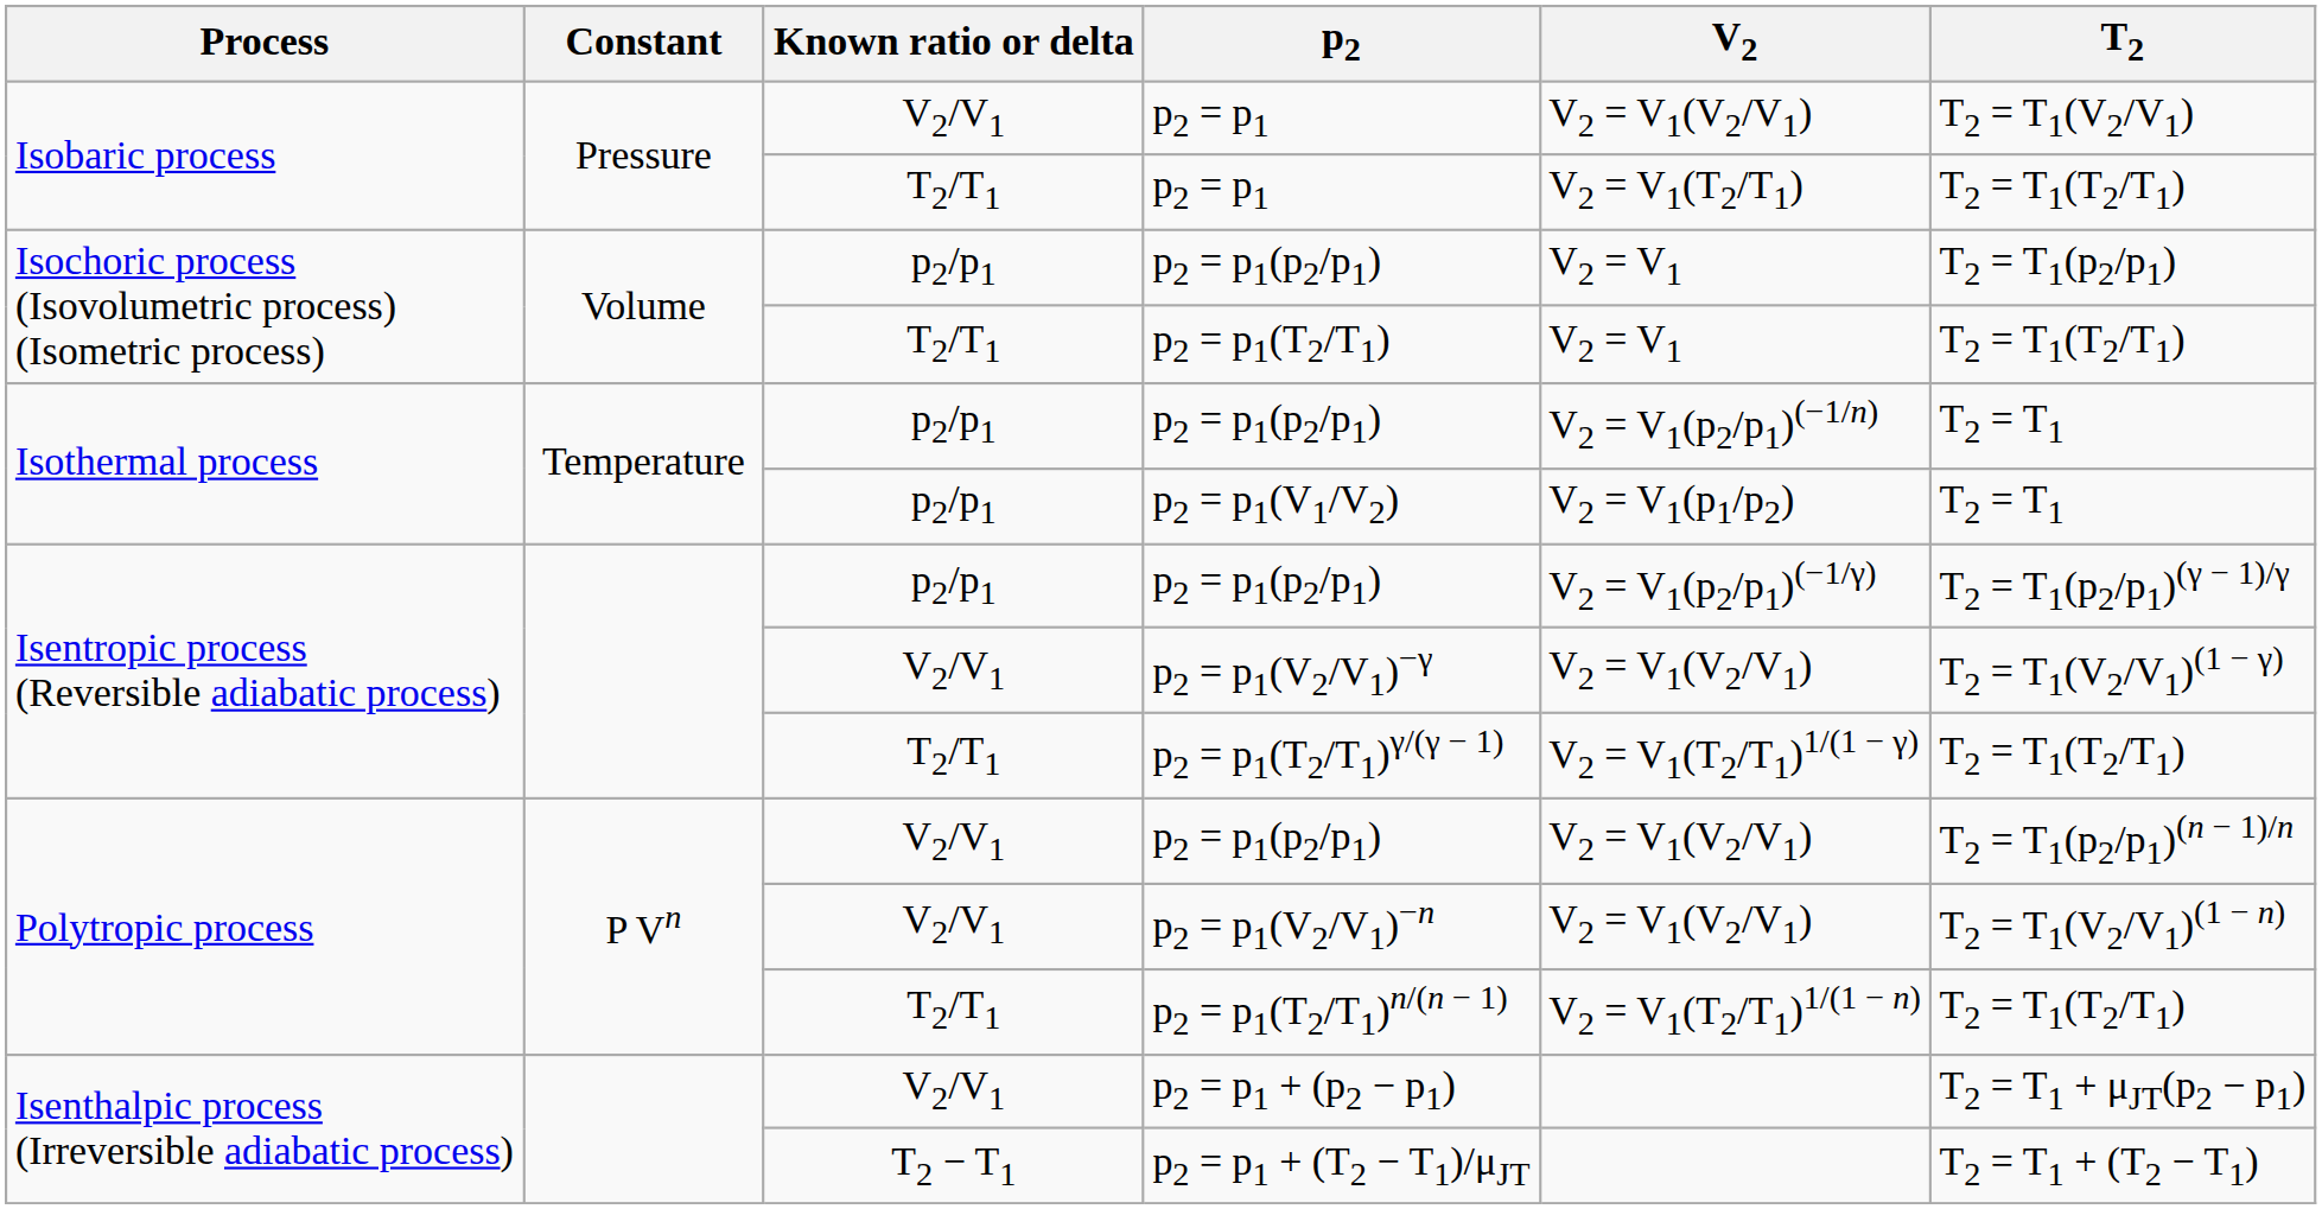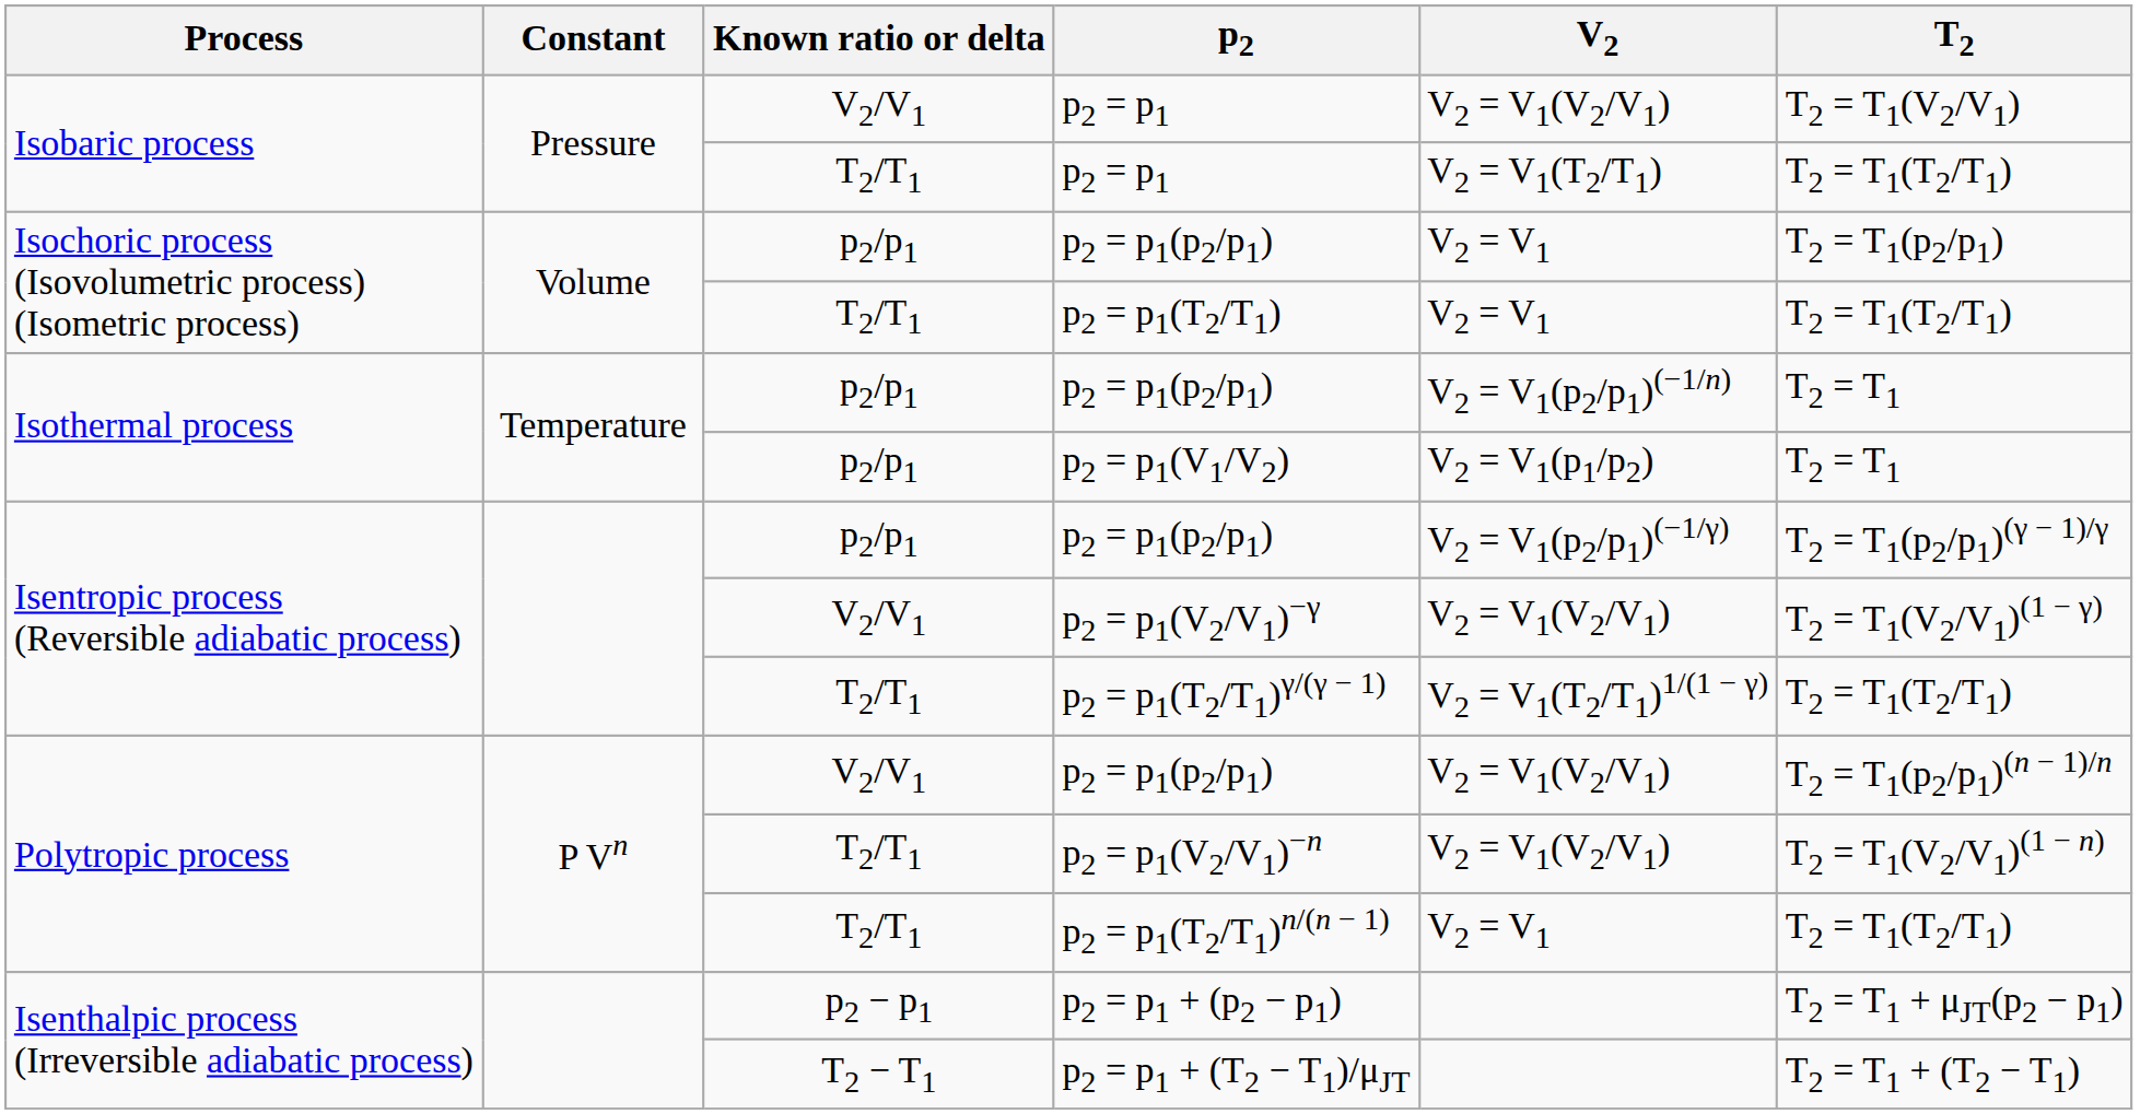p2 = p1(V2/V1)−n | Known ratio or delta: V2/V1 -> T2/T1
p2 = p1(T2/T1)n/(n − 1) | V2: V2 = V1(T2/T1)1/(1 − n) -> V2 = V1
p2 = p1 + (p2 − p1) | Known ratio or delta: V2/V1 -> p2 − p1
